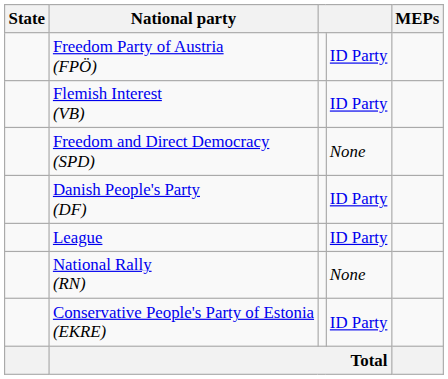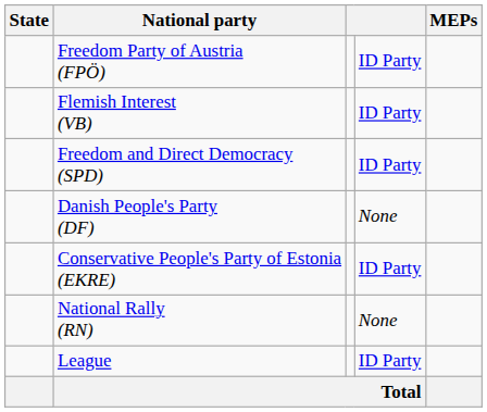Freedom and Direct Democracy (SPD) | column 4: None -> ID Party
Danish People's Party (DF) | column 4: ID Party -> None
rows swapped: Conservative People's Party of Estonia (EKRE) <-> League
